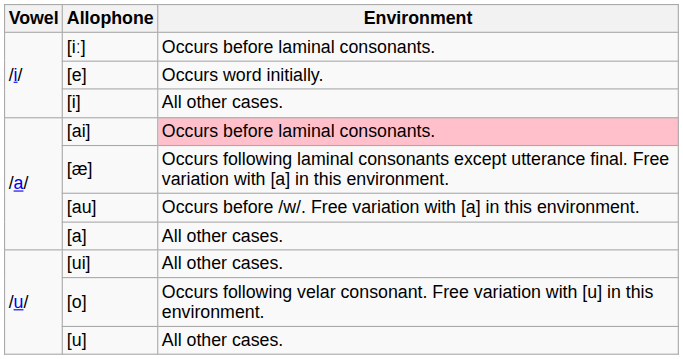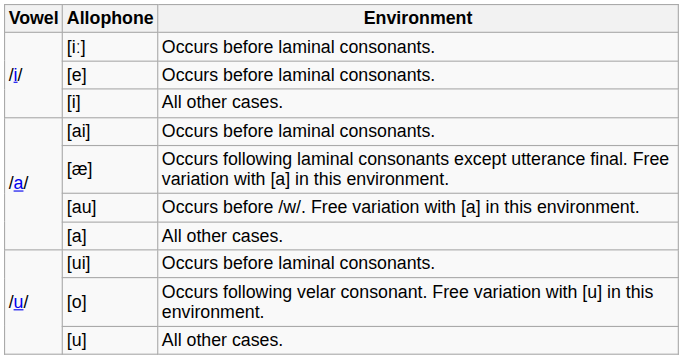[e] | Environment: Occurs word initially. -> Occurs before laminal consonants.
[ai] | Environment: pink background -> no background
[ui] | Environment: All other cases. -> Occurs before laminal consonants.
